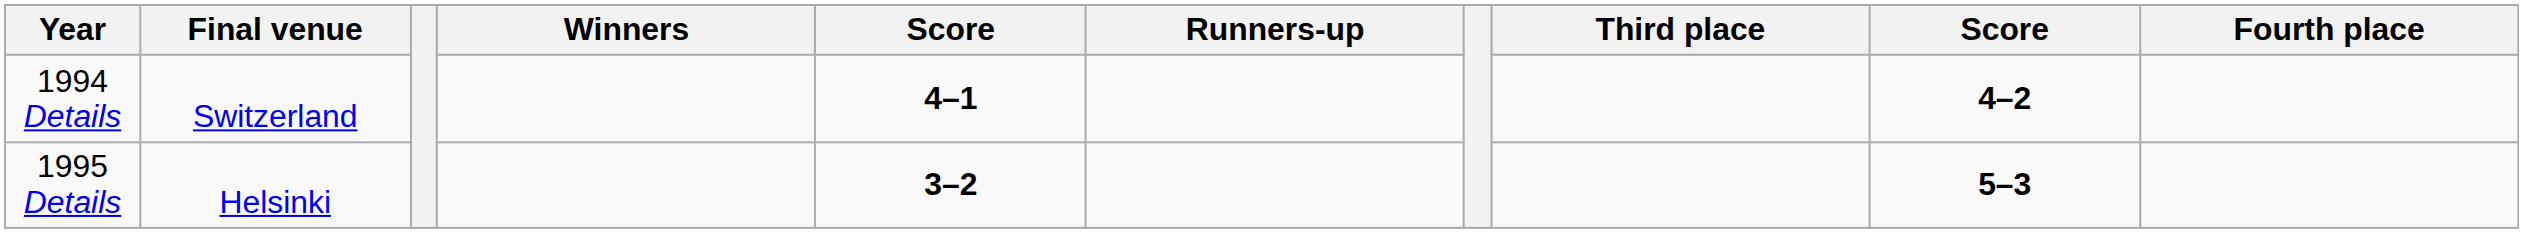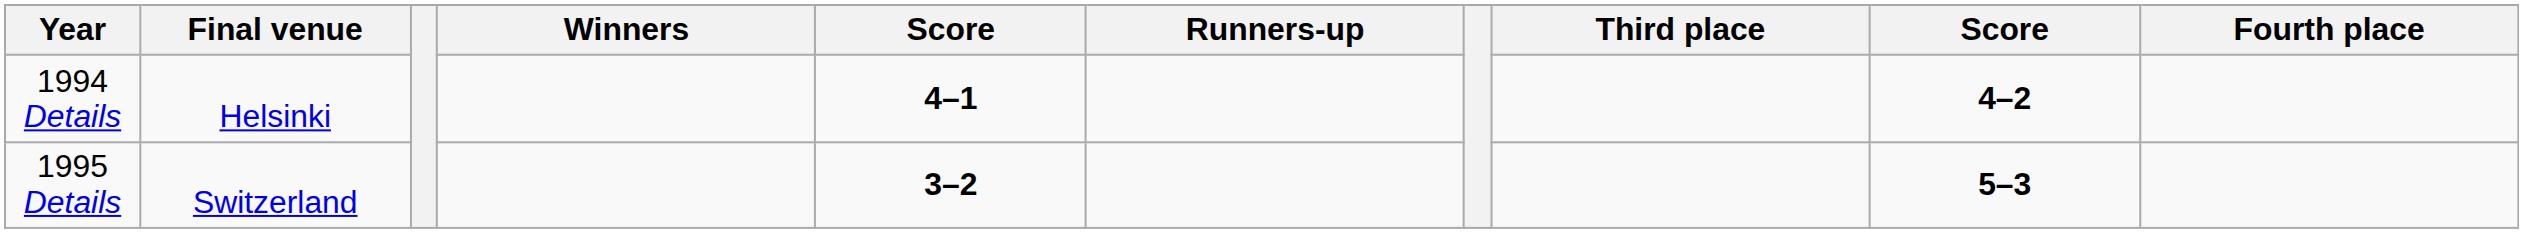1994 Details | Final venue: Switzerland -> Helsinki
1995 Details | Final venue: Helsinki -> Switzerland
